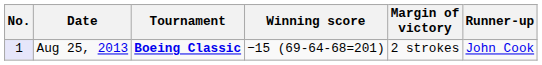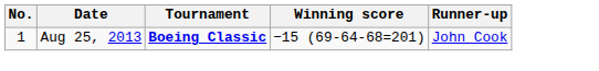- column: Margin of victory | 2 strokes
Aug 25, 2013 | No.: lavender background -> no background
